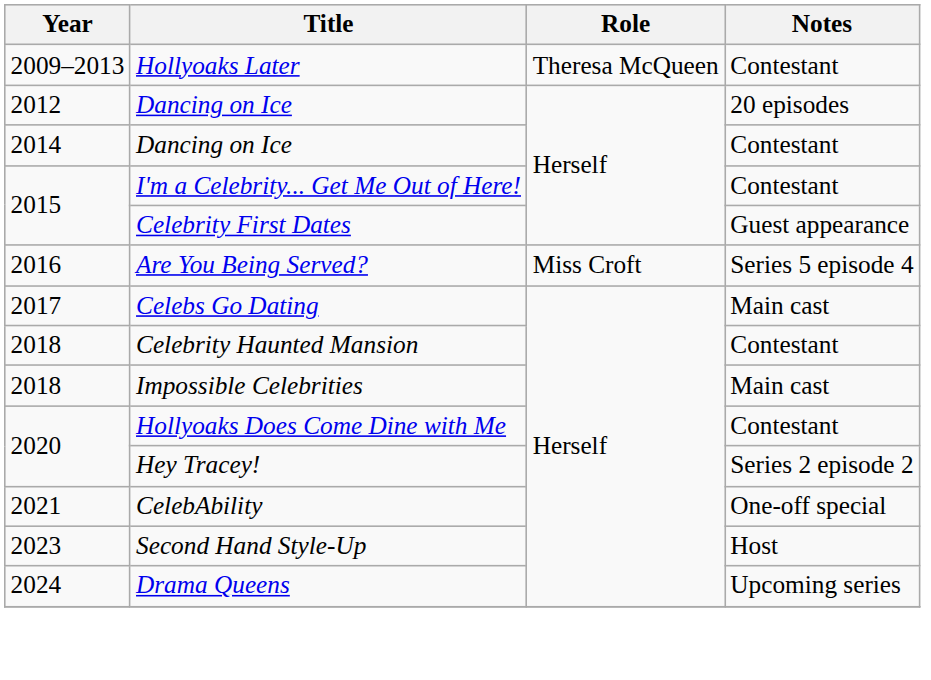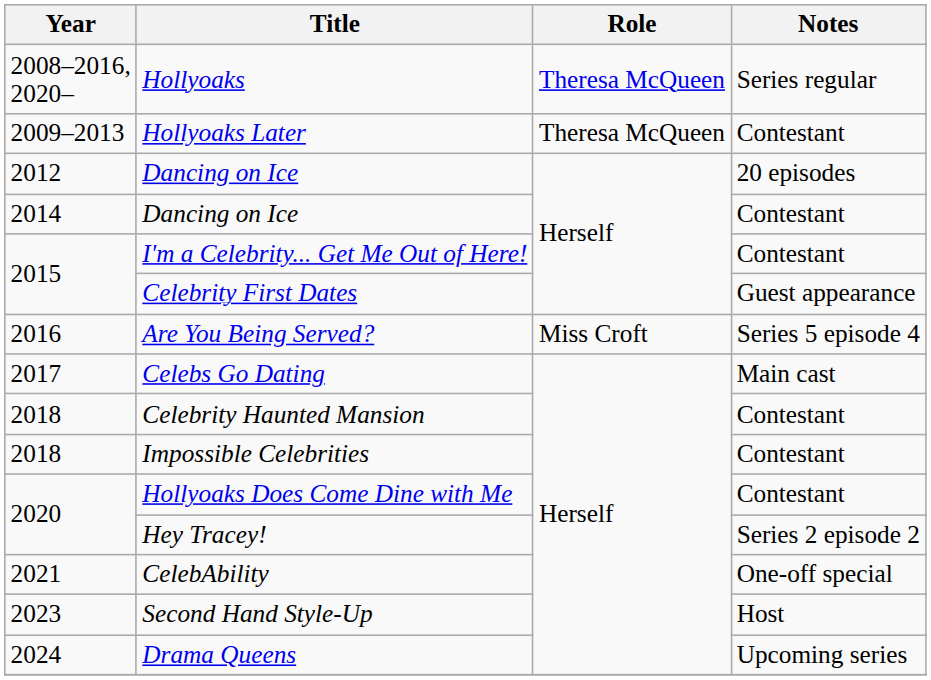+ row: 2008–2016, 2020– | Hollyoaks | Theresa McQueen | Series regular
Impossible Celebrities | Notes: Main cast -> Contestant
